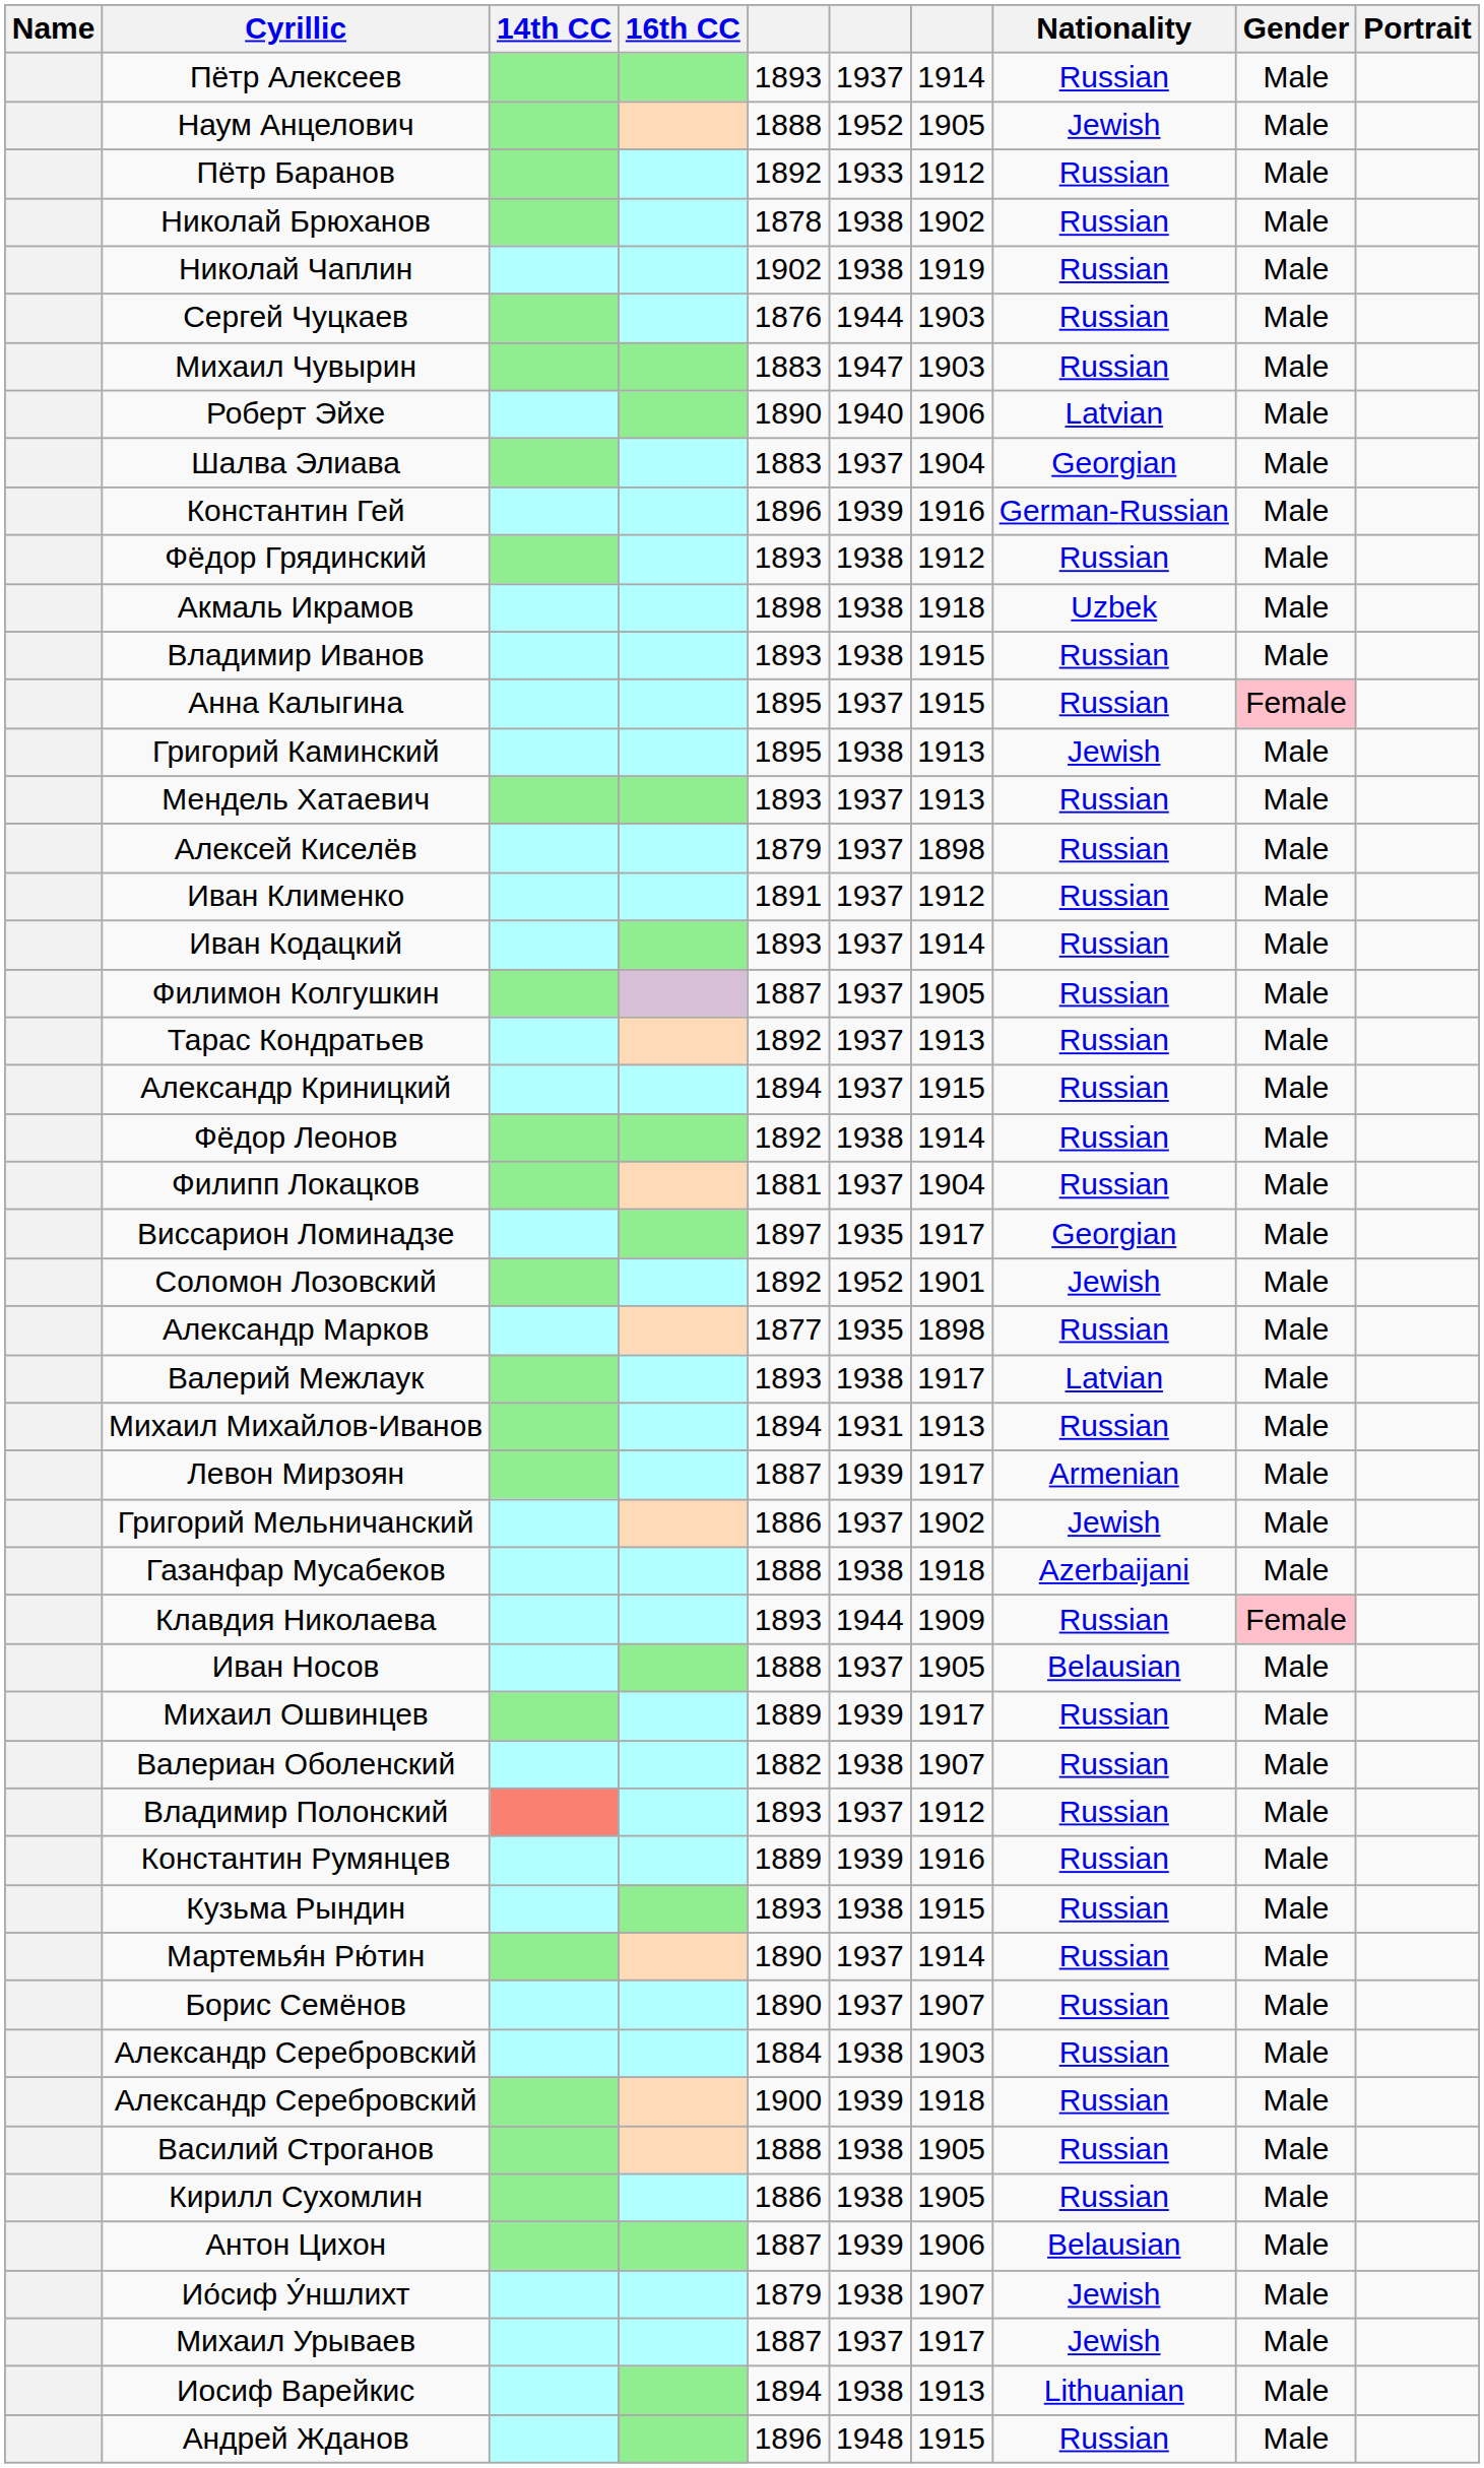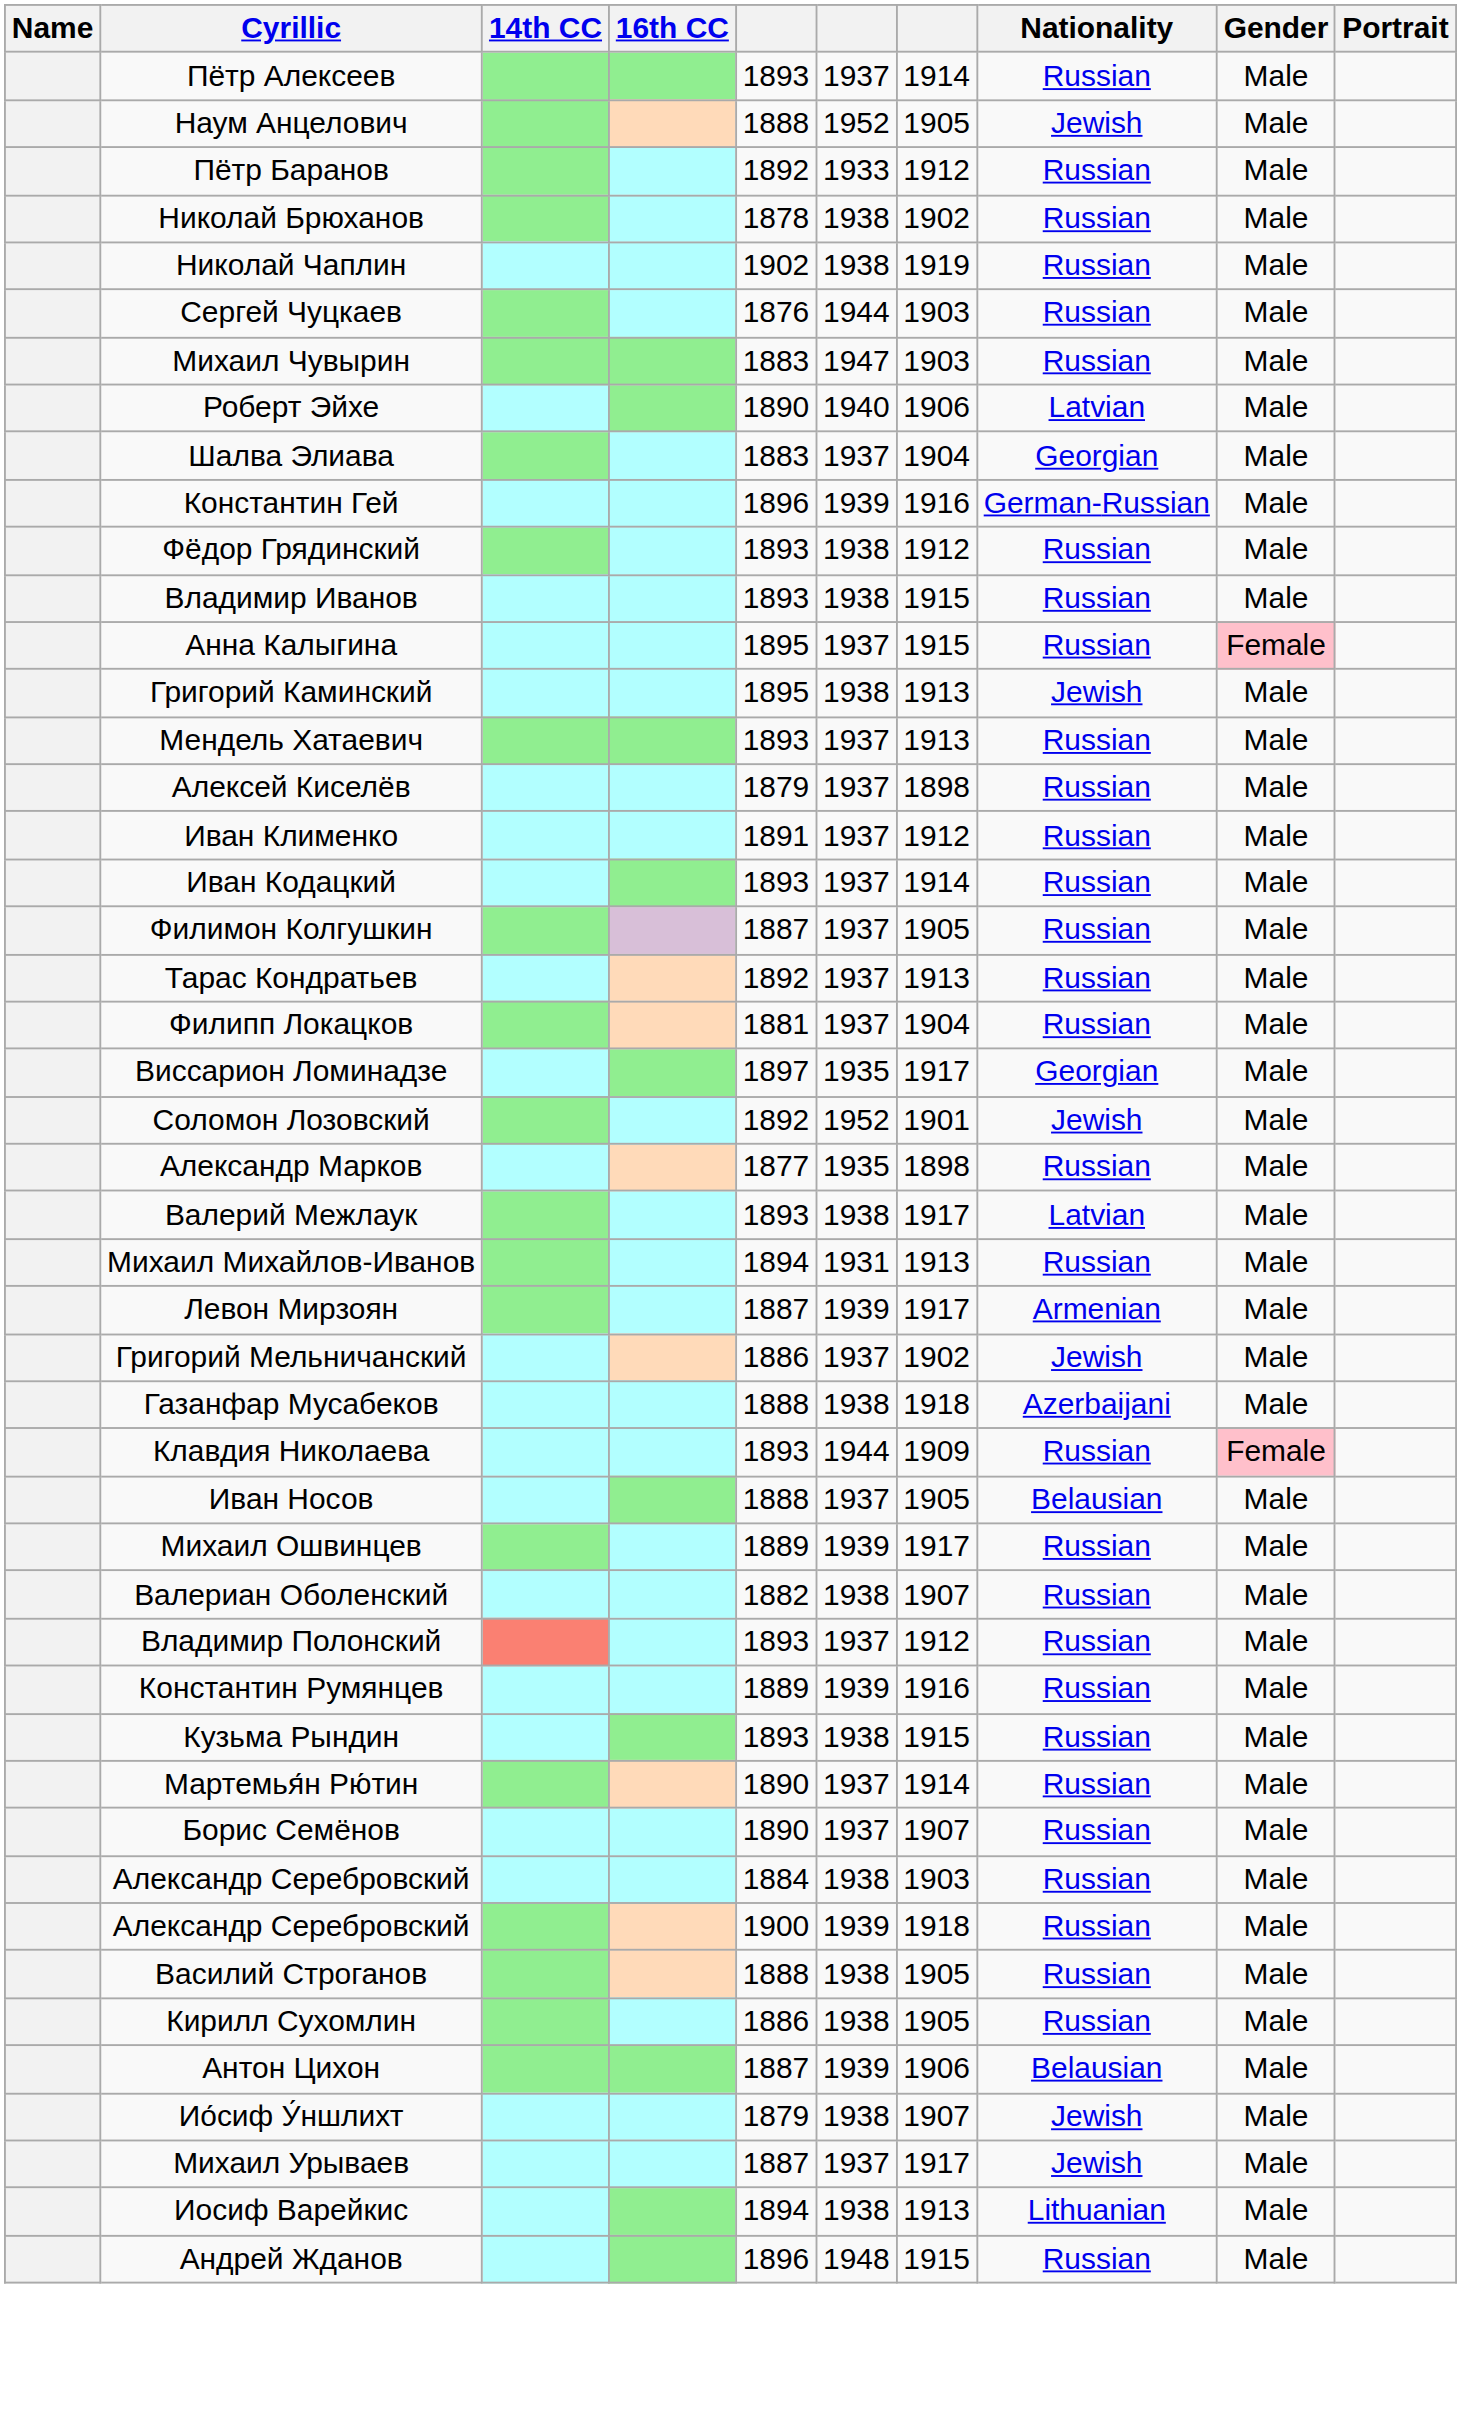- row: Акмаль Икрамов | 1898 | 1938 | 1918 | Uzbek | Male
- row: Александр Криницкий | 1894 | 1937 | 1915 | Russian | Male
- row: Фёдор Леонов | 1892 | 1938 | 1914 | Russian | Male
